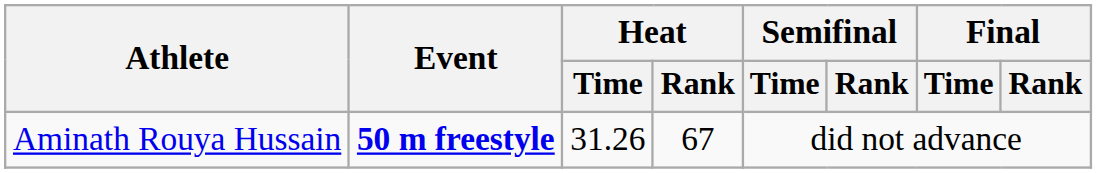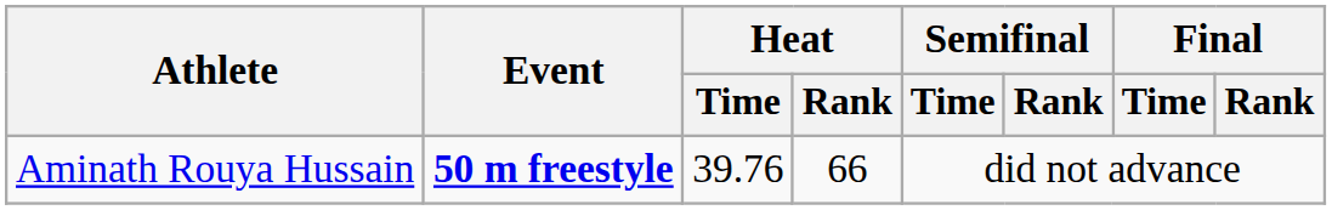Aminath Rouya Hussain | Heat / Time: 31.26 -> 39.76
Aminath Rouya Hussain | Heat / Rank: 67 -> 66
